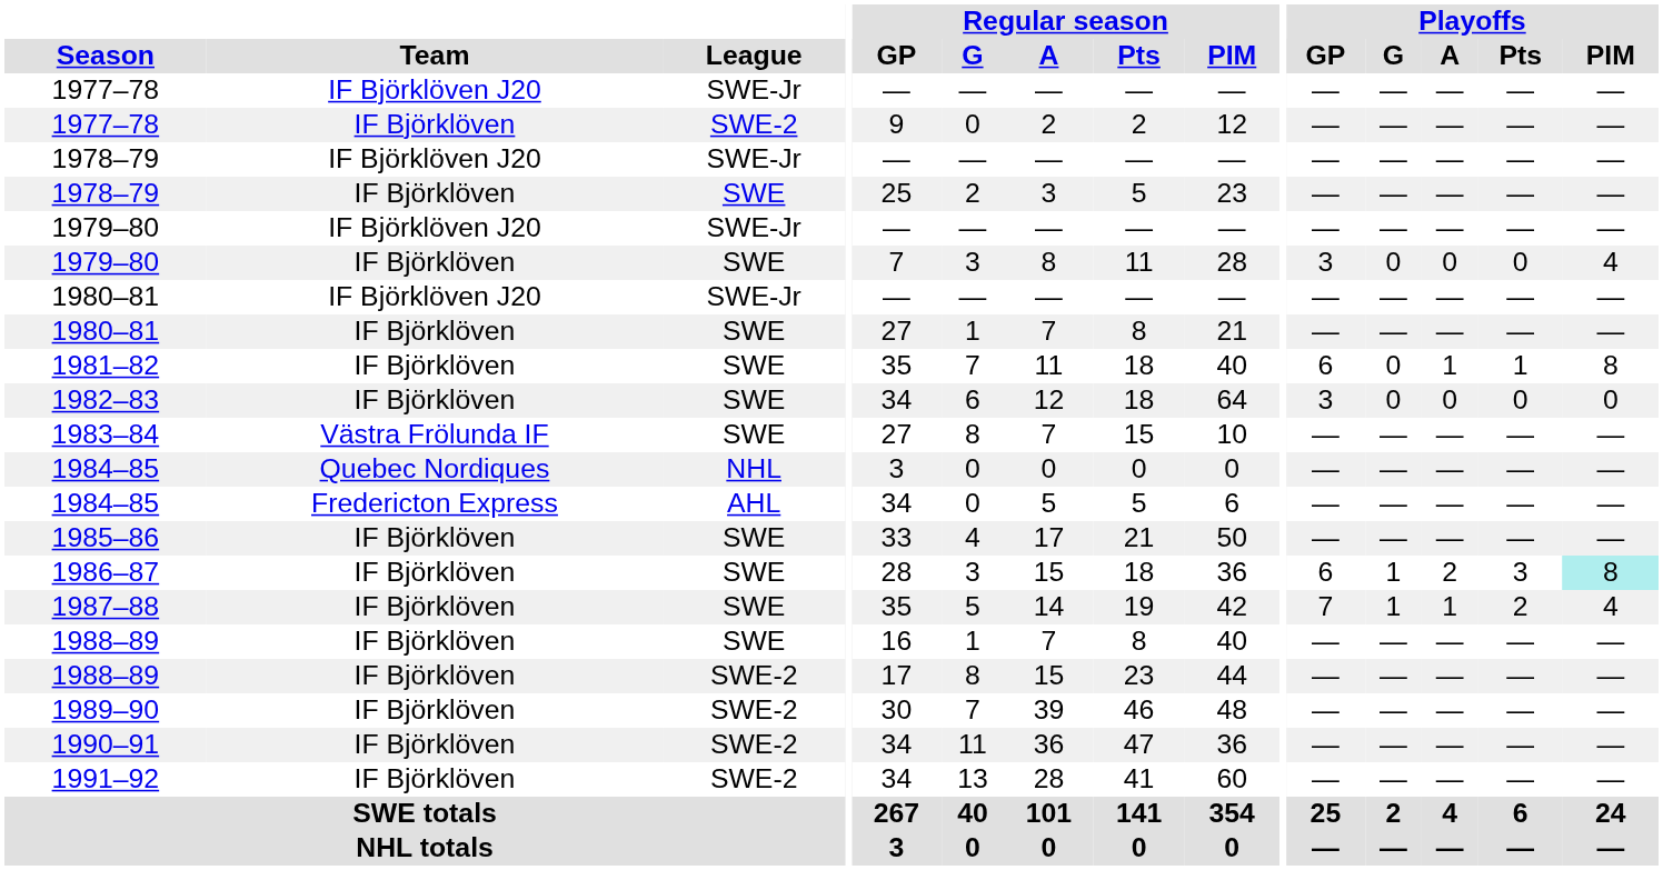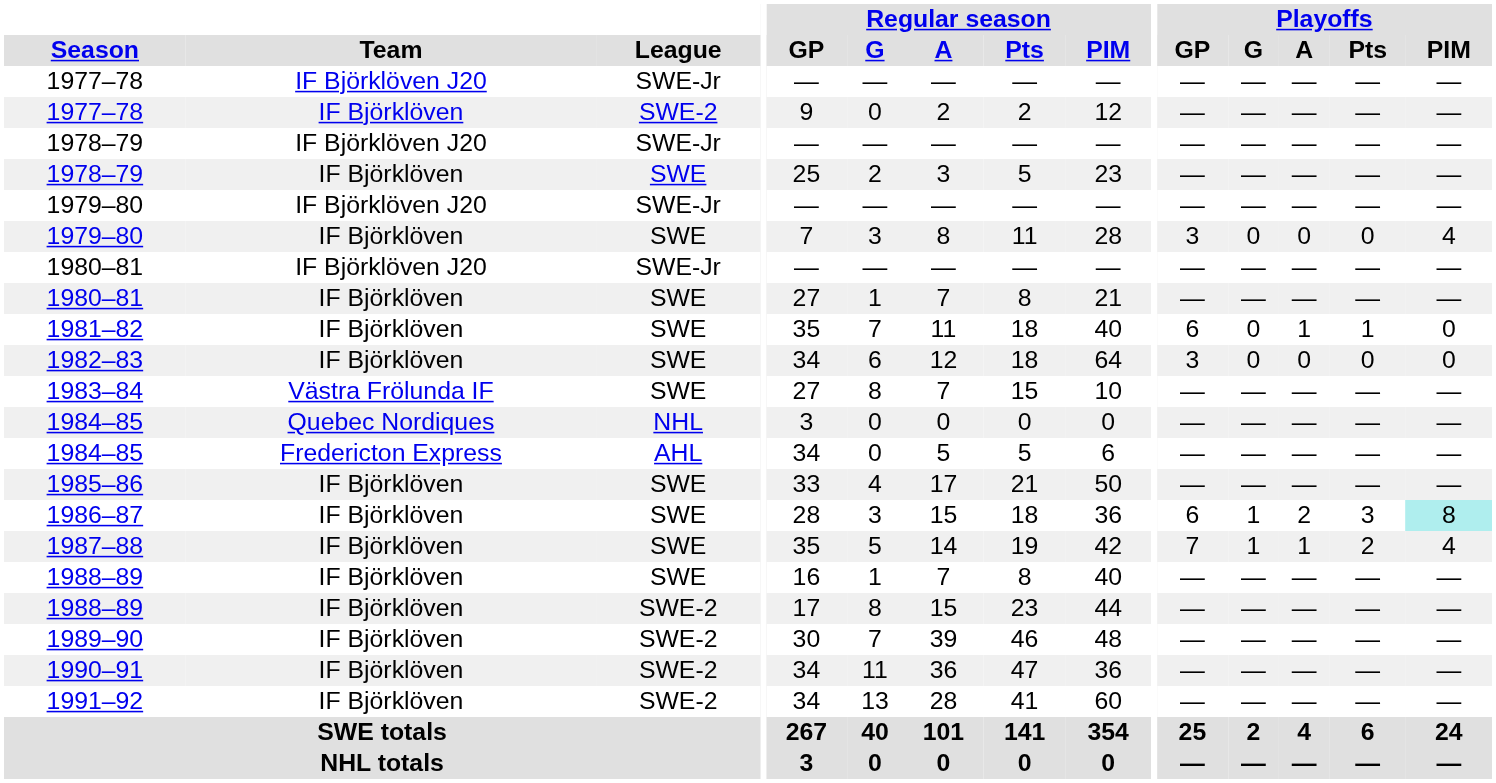1981–82 | Playoffs / PIM: 8 -> 0
